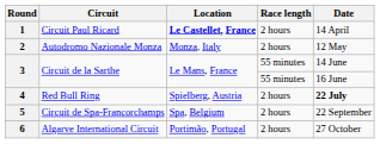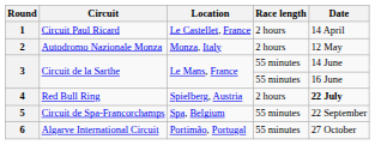1 | Location: bold -> normal
5 | Race length: 2 hours -> 55 minutes
6 | Race length: 2 hours -> 55 minutes
